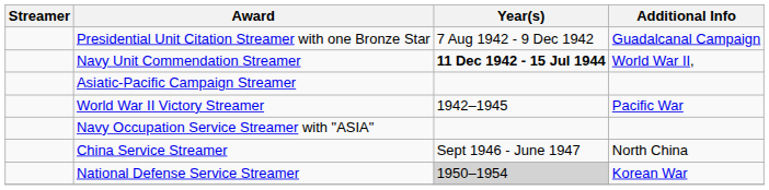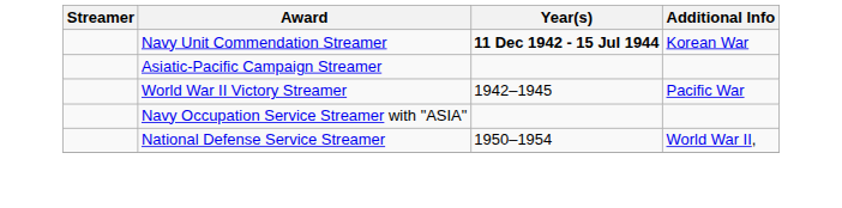- row: Presidential Unit Citation Streamer with one Bronze Star | 7 Aug 1942 - 9 Dec 1942 | Guadalcanal Campaign
Navy Unit Commendation Streamer | Additional Info: World War II, -> Korean War
- row: China Service Streamer | Sept 1946 - June 1947 | North China
National Defense Service Streamer | Year(s): lightgrey background -> no background
National Defense Service Streamer | Additional Info: Korean War -> World War II,
